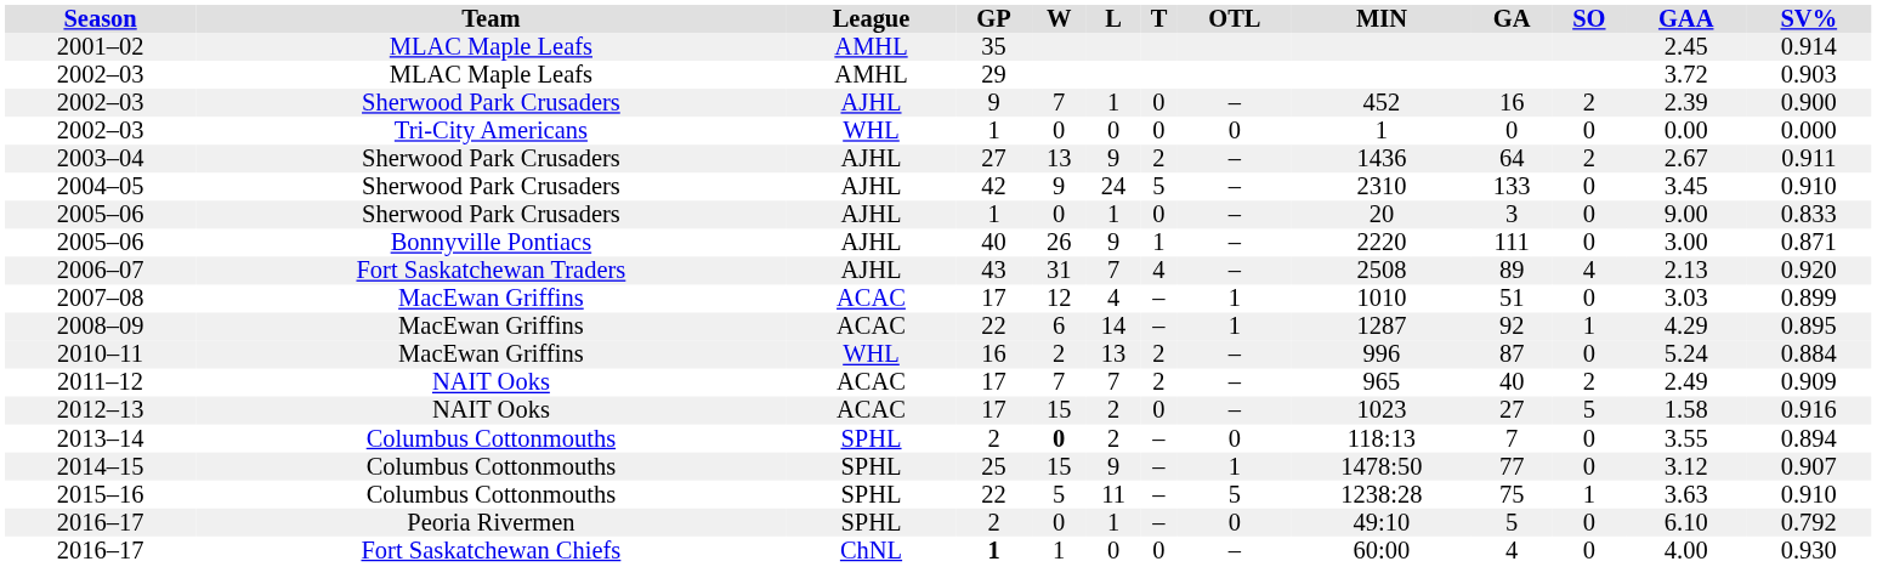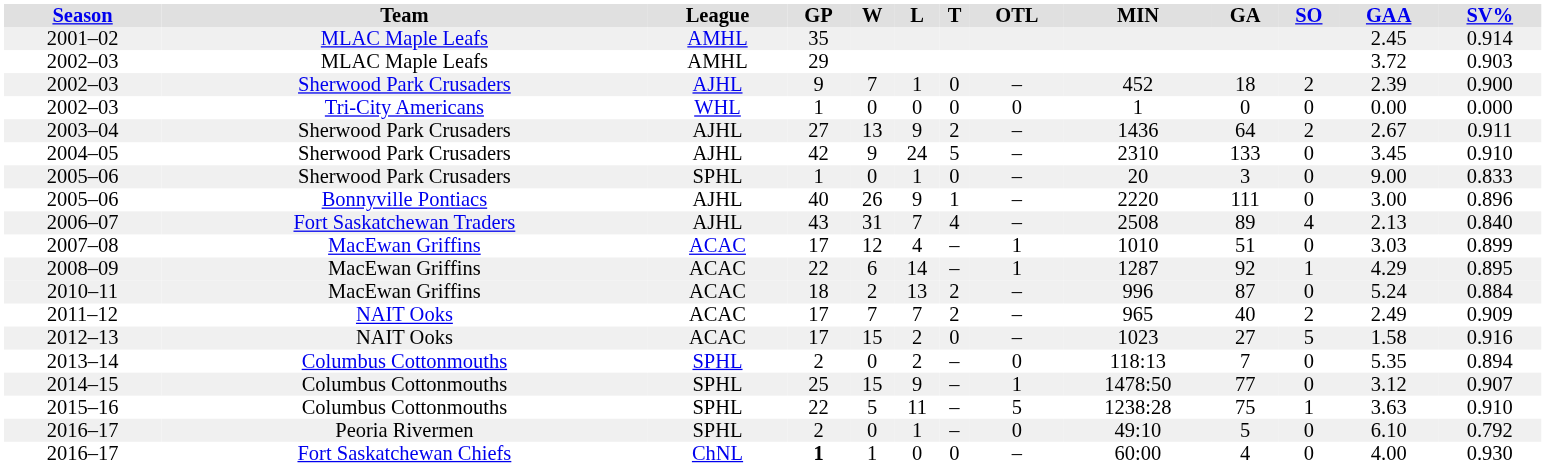2002–03 / Sherwood Park Crusaders | GA: 16 -> 18
2005–06 / Sherwood Park Crusaders | League: AJHL -> SPHL
2005–06 / Bonnyville Pontiacs | SV%: 0.871 -> 0.896
2006–07 | SV%: 0.920 -> 0.840
2010–11 | League: WHL -> ACAC
2010–11 | GP: 16 -> 18
2013–14 | W: bold -> normal
2013–14 | GAA: 3.55 -> 5.35
